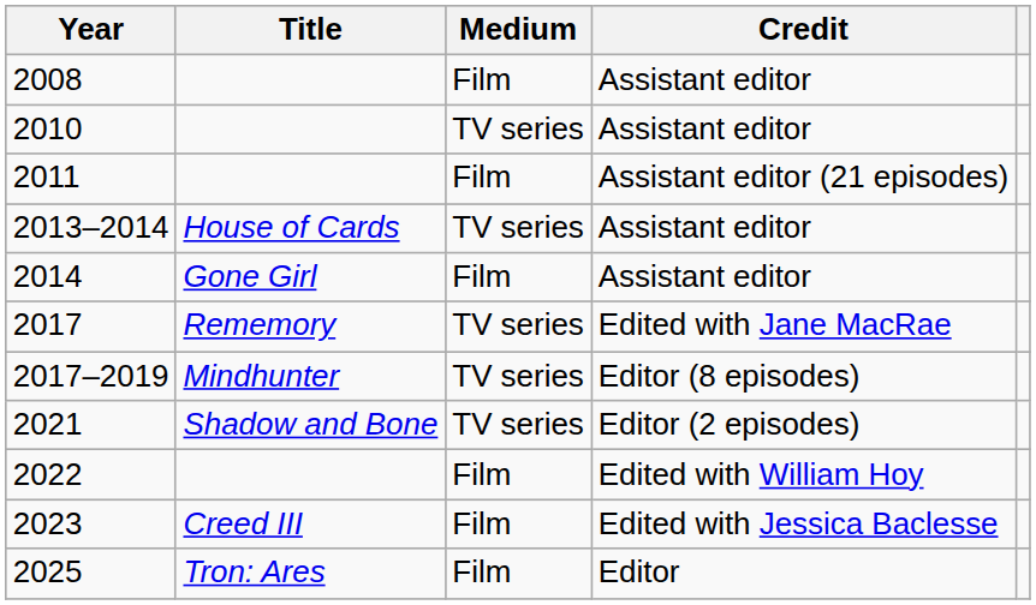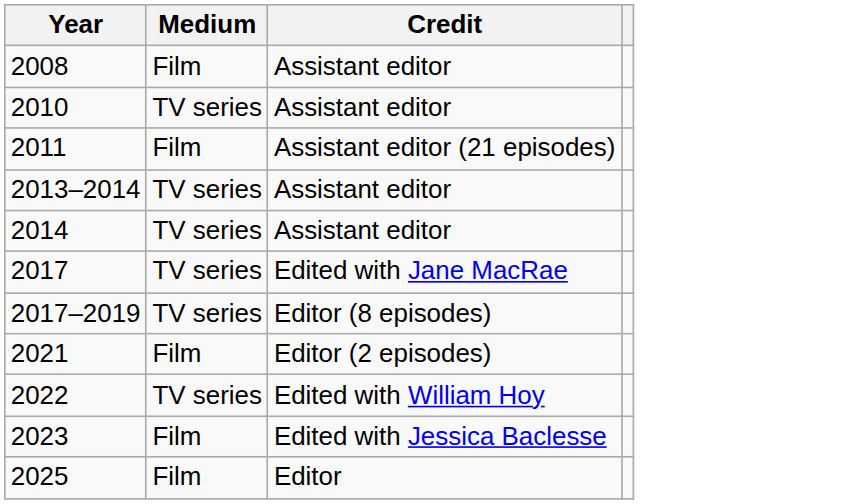- column: Title | House of Cards | Gone Girl | Rememory | Mindhunter | Shadow and Bone | Creed III | Tron: Ares
2014 | Medium: Film -> TV series
2021 | Medium: TV series -> Film
2022 | Medium: Film -> TV series
